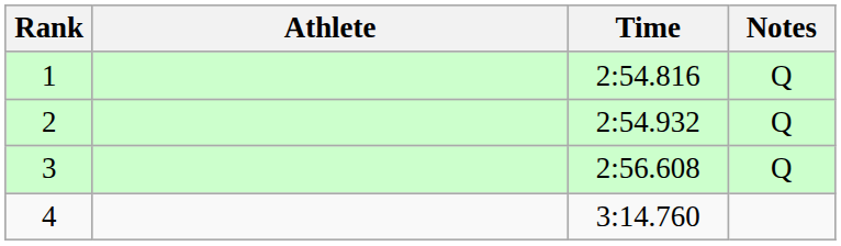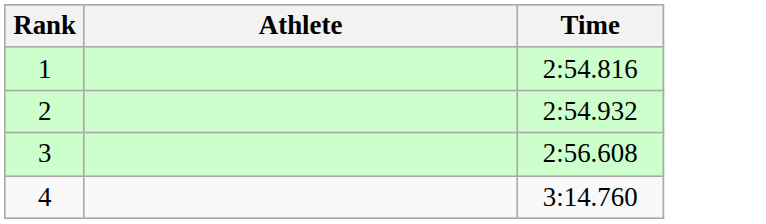- column: Notes | Q | Q | Q
